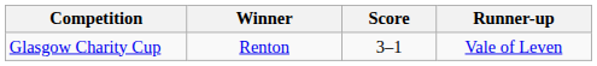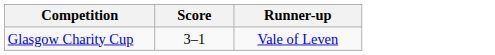- column: Winner | Renton
